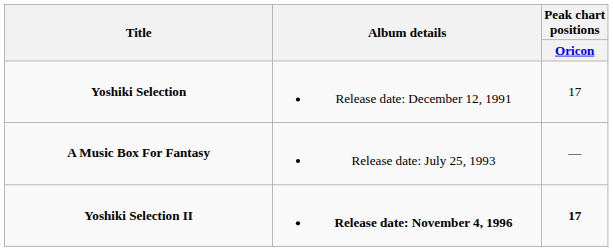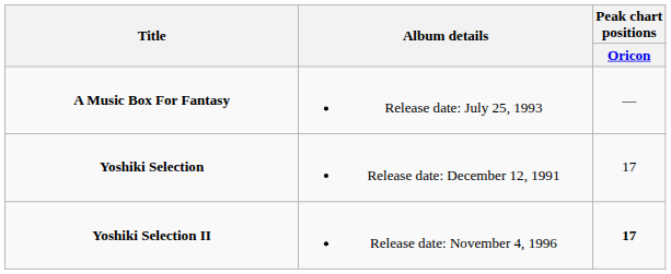rows swapped: Yoshiki Selection <-> A Music Box For Fantasy
Yoshiki Selection II | Album details: bold -> normal
